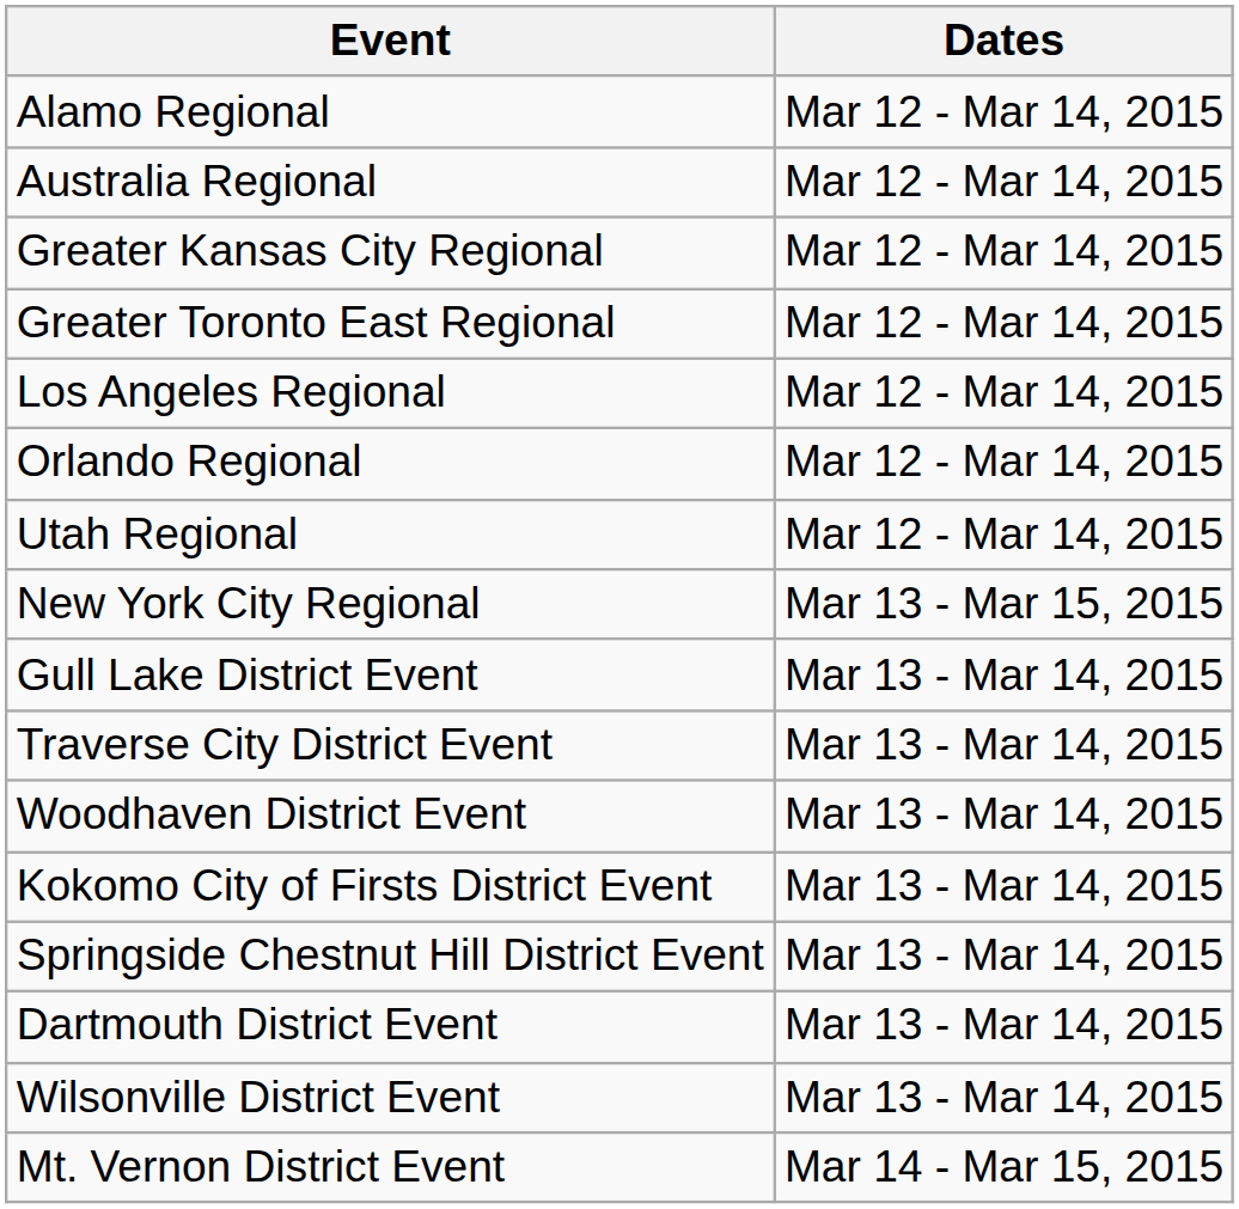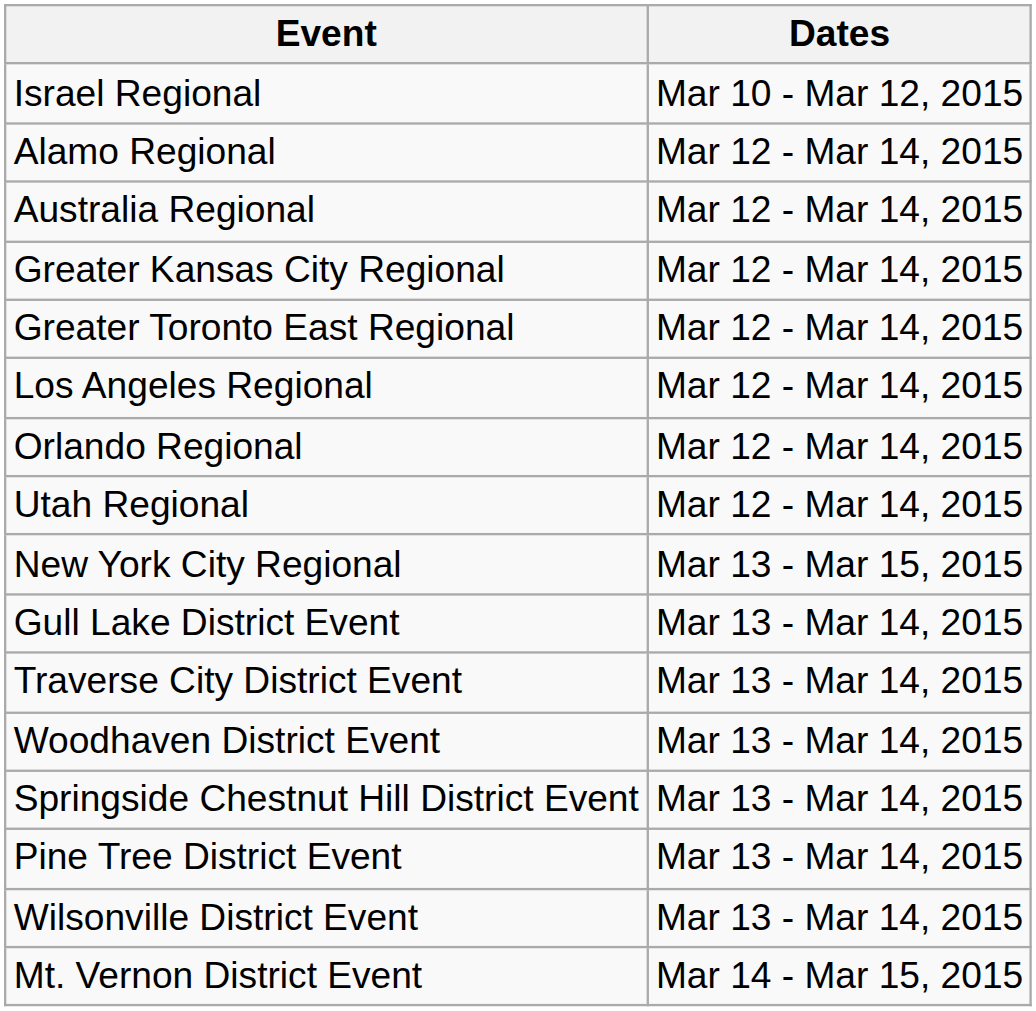+ row: Israel Regional | Mar 10 - Mar 12, 2015
- row: Kokomo City of Firsts District Event | Mar 13 - Mar 14, 2015
+ row: Pine Tree District Event | Mar 13 - Mar 14, 2015
- row: Dartmouth District Event | Mar 13 - Mar 14, 2015
